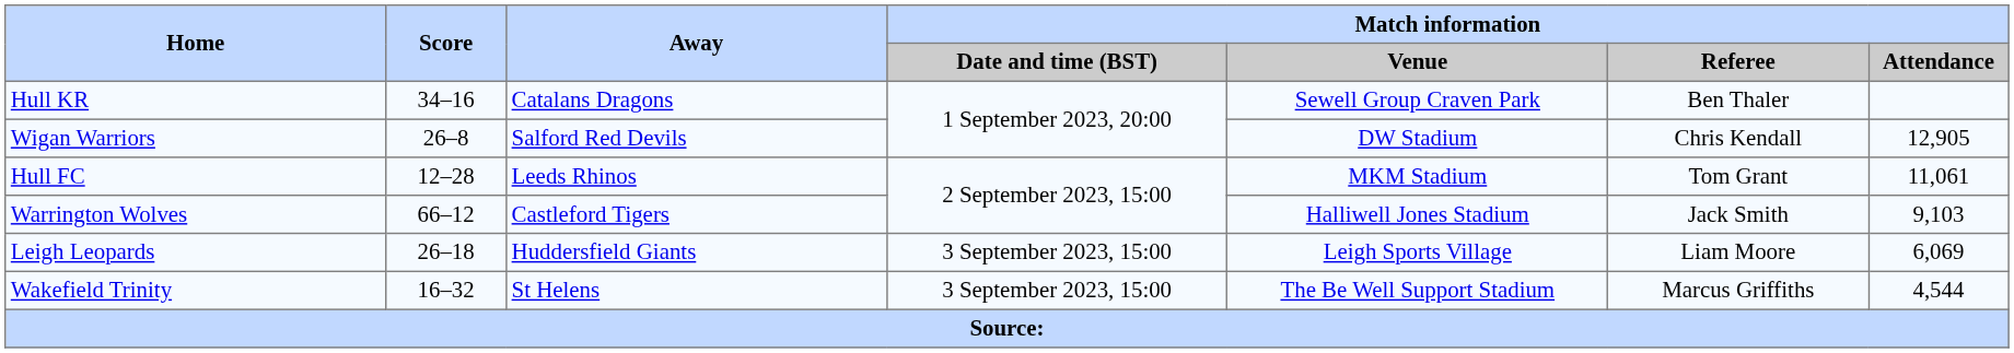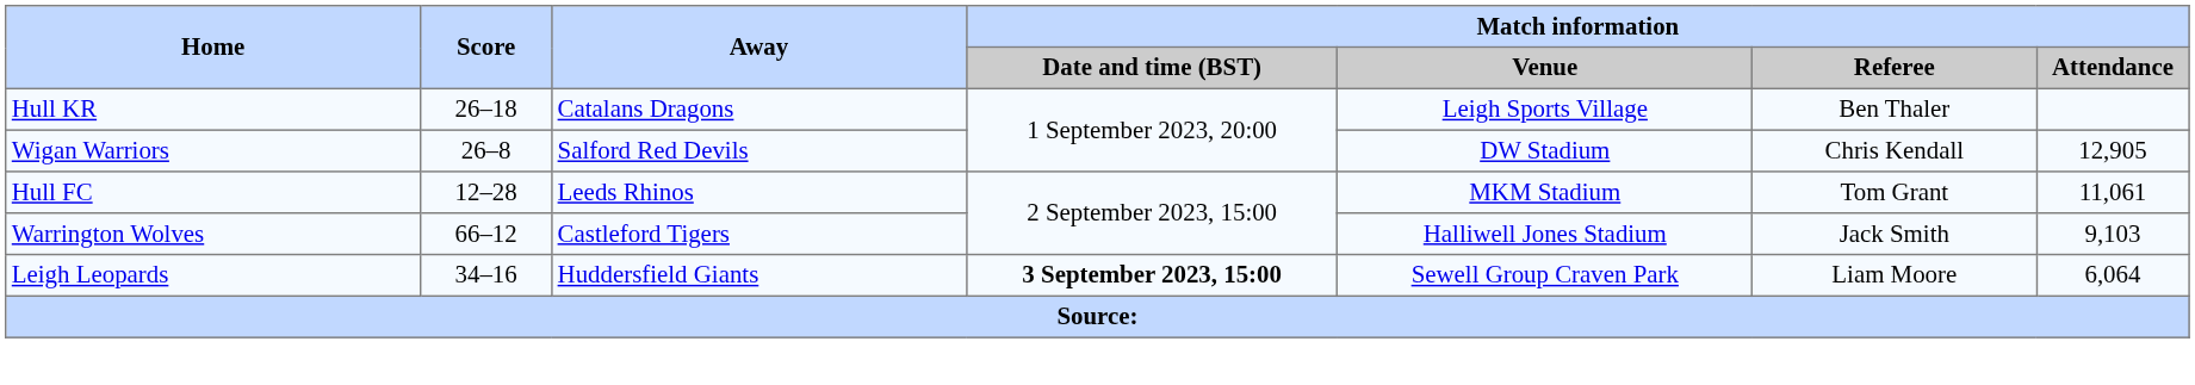Hull KR | Score: 34–16 -> 26–18
Hull KR | Match information / Venue: Sewell Group Craven Park -> Leigh Sports Village
Leigh Leopards | Score: 26–18 -> 34–16
Leigh Leopards | Match information / Date and time (BST): normal -> bold
Leigh Leopards | Match information / Venue: Leigh Sports Village -> Sewell Group Craven Park
Leigh Leopards | Match information / Attendance: 6,069 -> 6,064
- row: Wakefield Trinity | 16–32 | St Helens | 3 September 2023, 15:00 | The Be Well Support Stadium | Marcus Griffiths | 4,544
